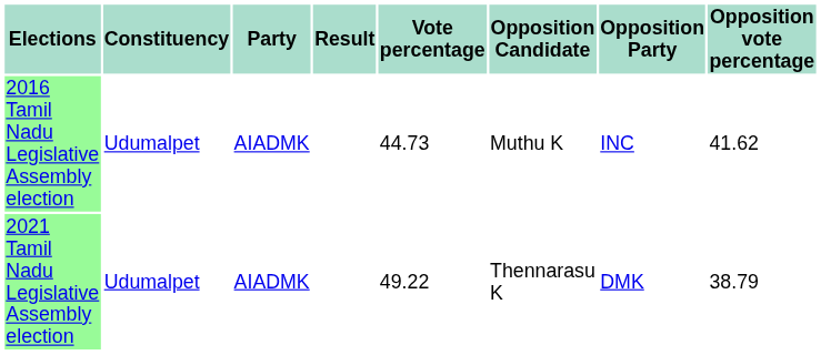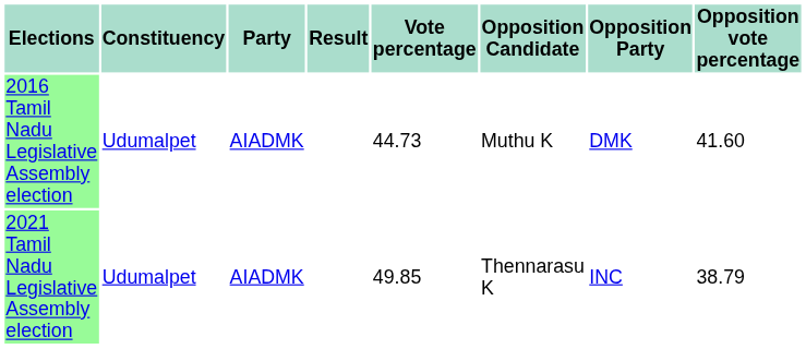2016 Tamil Nadu Legislative Assembly election | Opposition Party: INC -> DMK
2016 Tamil Nadu Legislative Assembly election | Opposition vote percentage: 41.62 -> 41.60
2021 Tamil Nadu Legislative Assembly election | Vote percentage: 49.22 -> 49.85
2021 Tamil Nadu Legislative Assembly election | Opposition Party: DMK -> INC
